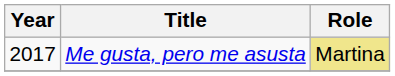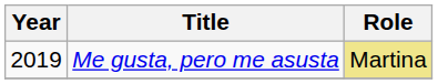Me gusta, pero me asusta | Year: 2017 -> 2019
